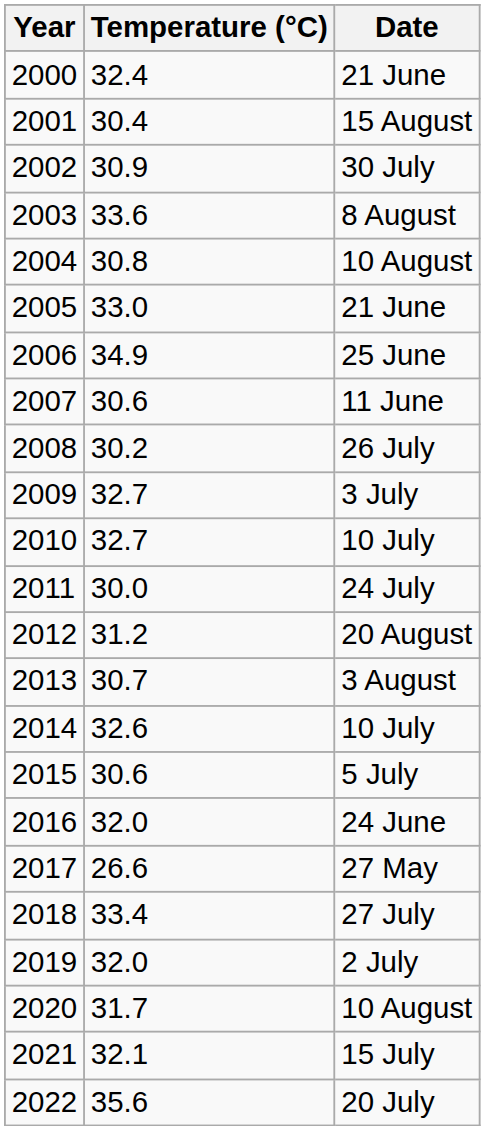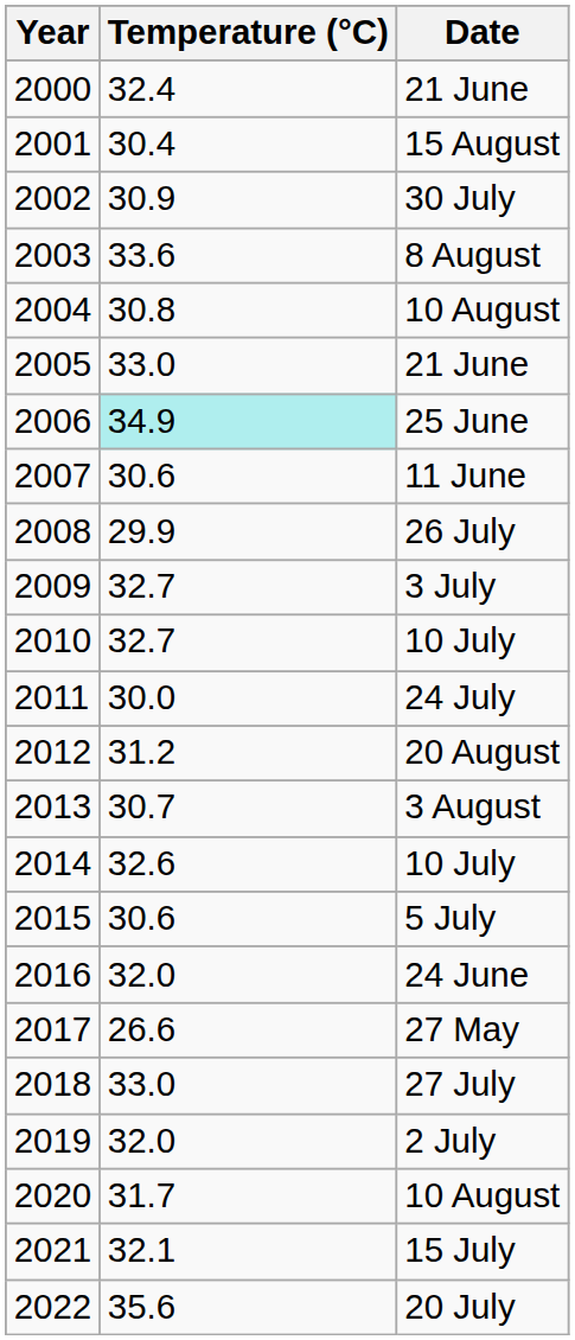2006 | Temperature (°C): no background -> paleturquoise background
2008 | Temperature (°C): 30.2 -> 29.9
2018 | Temperature (°C): 33.4 -> 33.0
